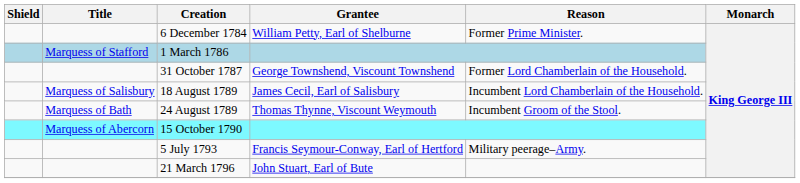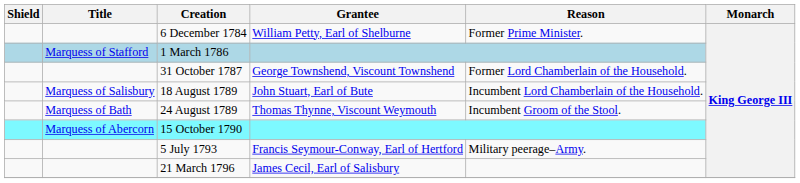18 August 1789 | Grantee: James Cecil, Earl of Salisbury -> John Stuart, Earl of Bute
21 March 1796 | Grantee: John Stuart, Earl of Bute -> James Cecil, Earl of Salisbury
